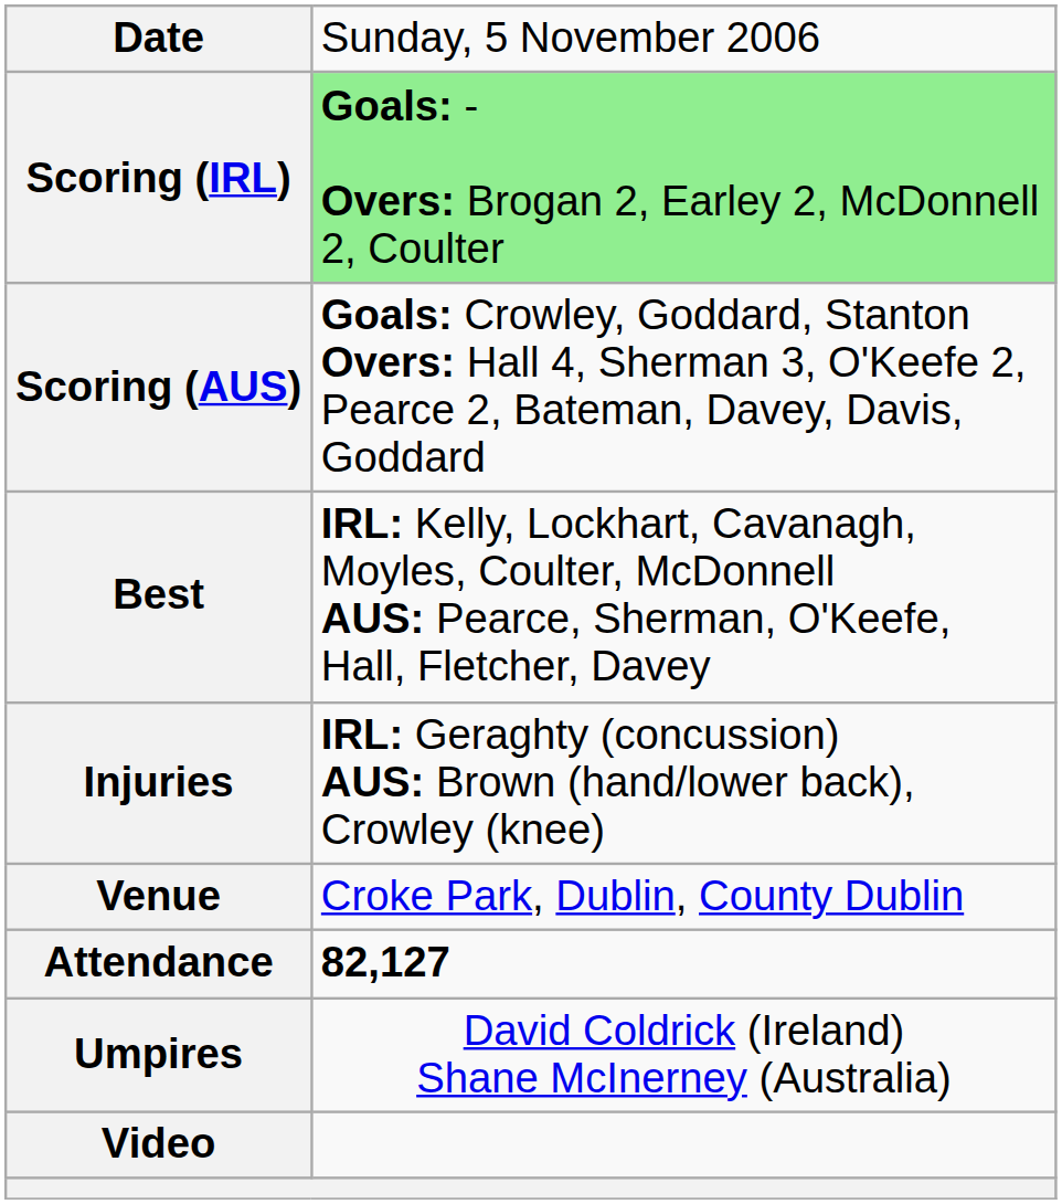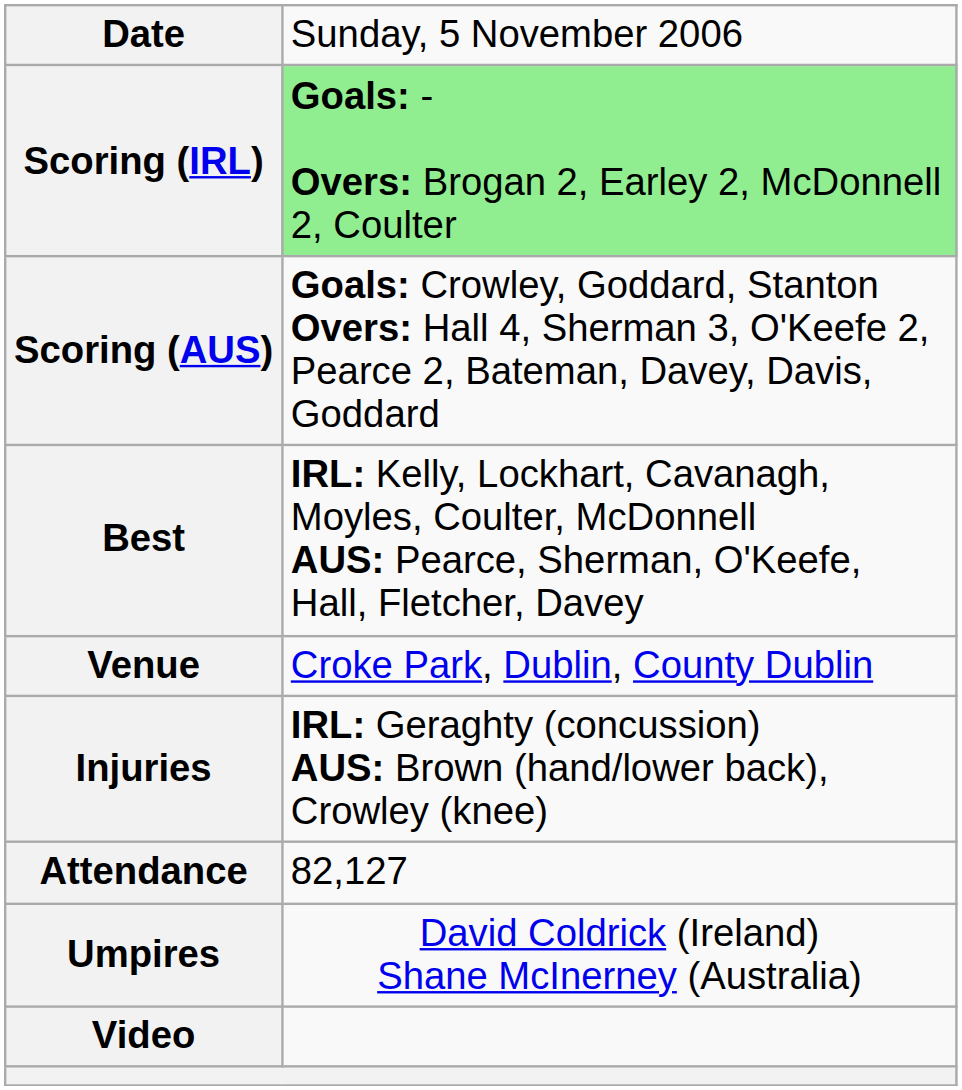rows swapped: Injuries <-> Venue
Attendance | column 2: bold -> normal
